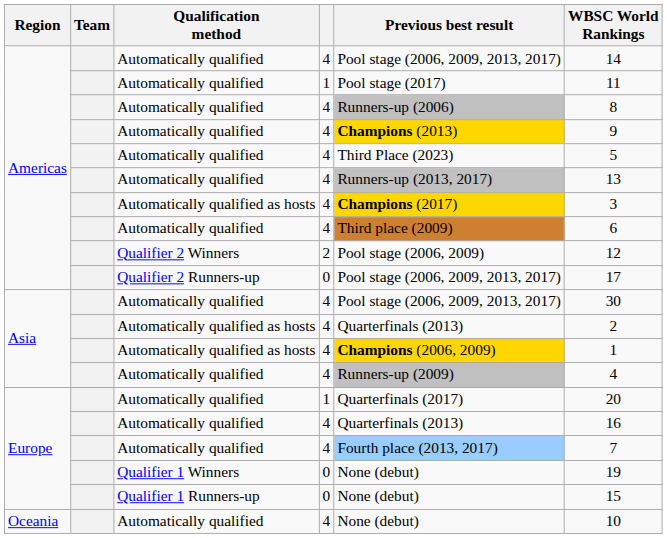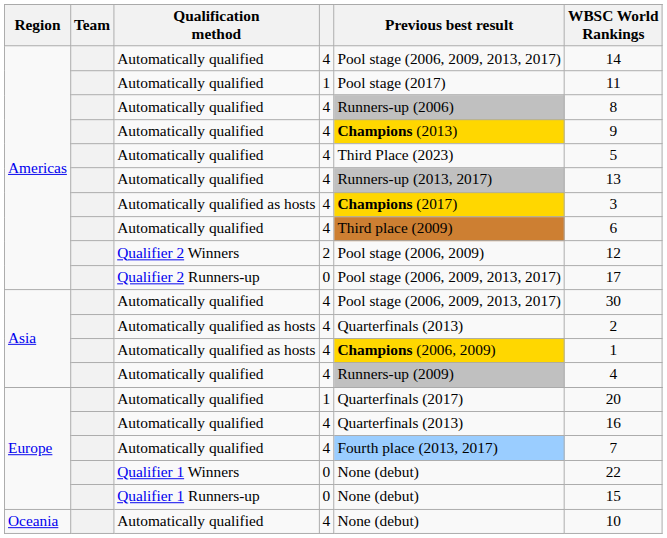Qualifier 1 Winners | WBSC World Rankings: 19 -> 22
